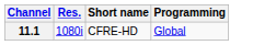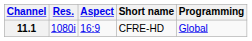+ column: Aspect | 16:9
